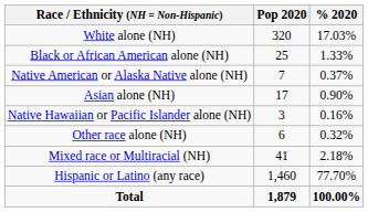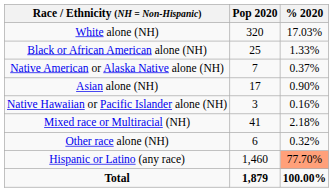rows swapped: Other race alone (NH) <-> Mixed race or Multiracial (NH)
Hispanic or Latino (any race) | % 2020: no background -> lightsalmon background
